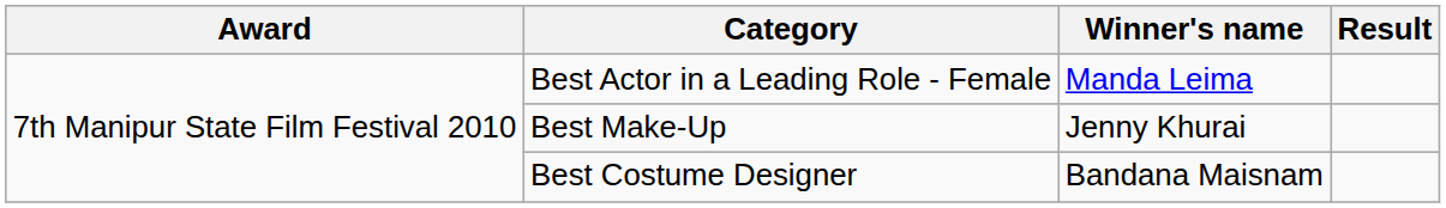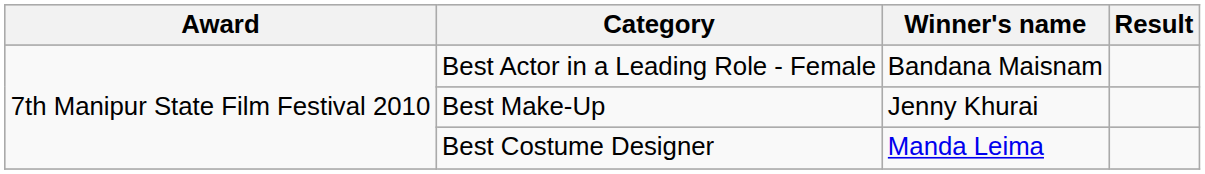Best Actor in a Leading Role - Female | Winner's name: Manda Leima -> Bandana Maisnam
Best Costume Designer | Winner's name: Bandana Maisnam -> Manda Leima
